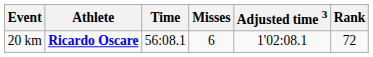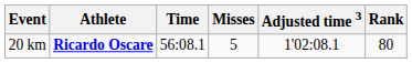20 km | Misses: 6 -> 5
20 km | Rank: 72 -> 80
